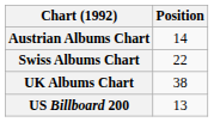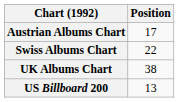Austrian Albums Chart | Position: 14 -> 17
